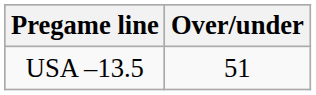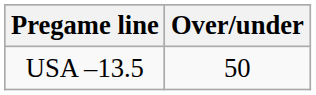USA –13.5 | Over/under: 51 -> 50
